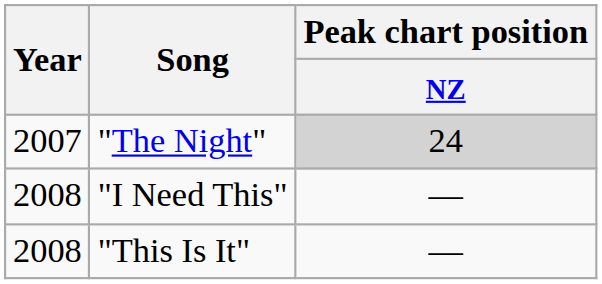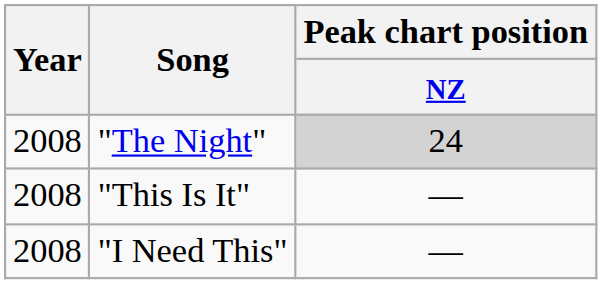"The Night" | Year: 2007 -> 2008
rows swapped: "I Need This" <-> "This Is It"
